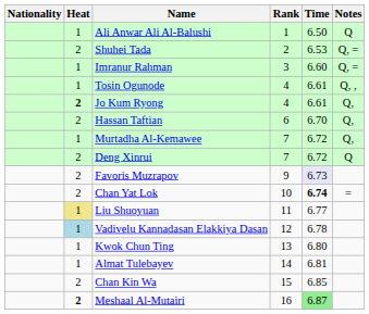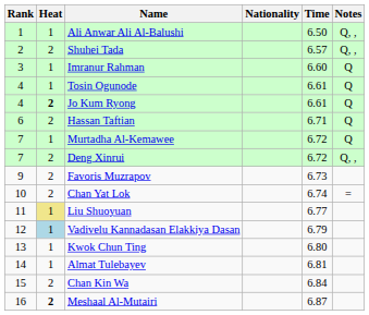columns swapped: Rank <-> Nationality
Ali Anwar Ali Al-Balushi | Notes: Q -> Q, ,
Shuhei Tada | Time: 6.53 -> 6.57
Shuhei Tada | Notes: Q, = -> Q, ,
Imranur Rahman | Notes: Q, = -> Q
Tosin Ogunode | Notes: Q, , -> Q
Jo Kum Ryong | Notes: Q, -> Q
Hassan Taftian | Time: 6.70 -> 6.71
Hassan Taftian | Notes: Q, -> Q
Murtadha Al-Kemawee | Notes: Q, -> Q
Deng Xinrui | Notes: Q -> Q, ,
Favoris Muzrapov | Time: lavender background -> no background
Chan Yat Lok | Time: bold -> normal
Vadivelu Kannadasan Elakkiya Dasan | Time: 6.78 -> 6.79
Chan Kin Wa | Time: 6.85 -> 6.84
Meshaal Al-Mutairi | Time: lightgreen background -> no background
